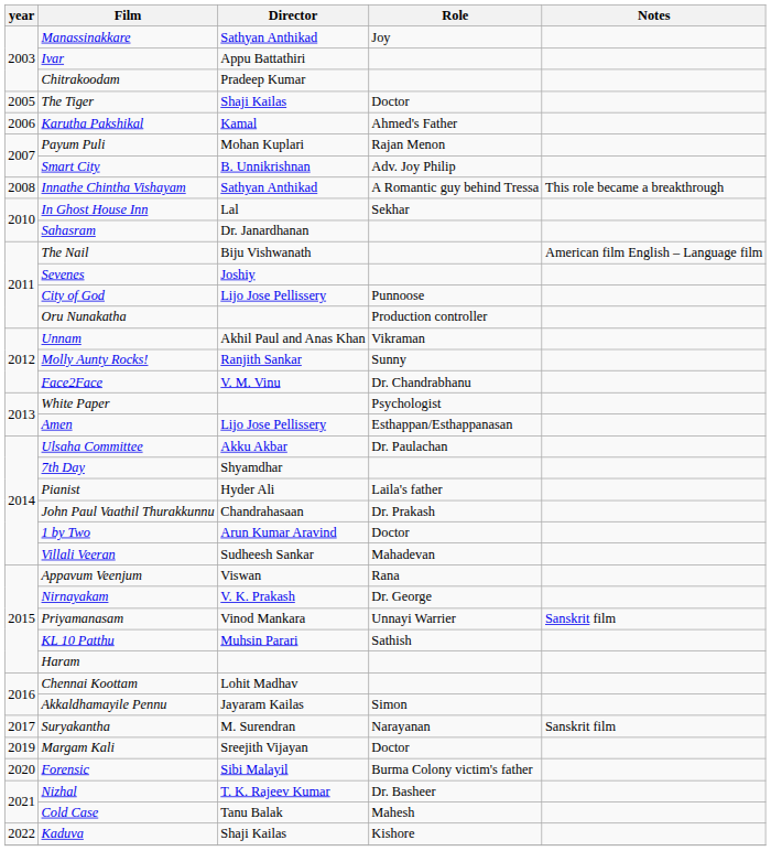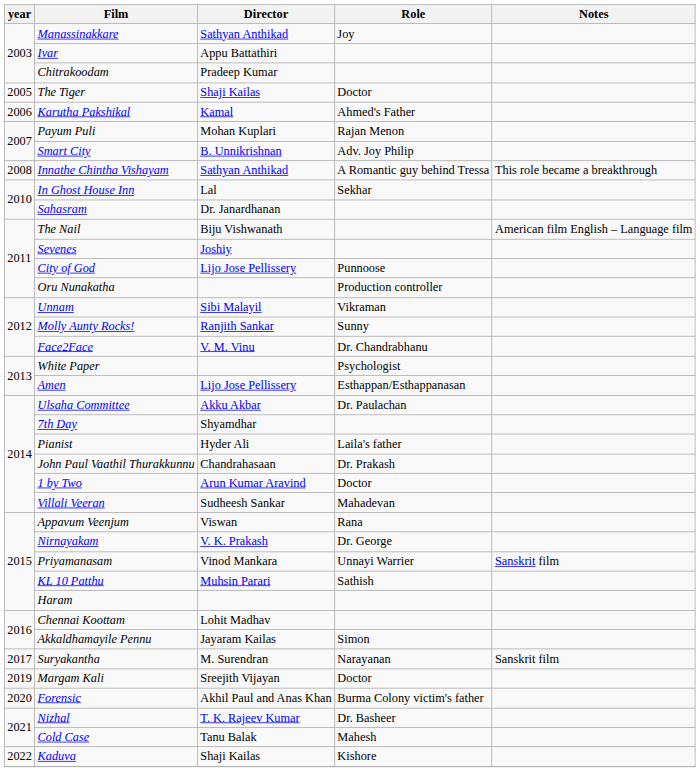Unnam | Director: Akhil Paul and Anas Khan -> Sibi Malayil
Forensic | Director: Sibi Malayil -> Akhil Paul and Anas Khan
